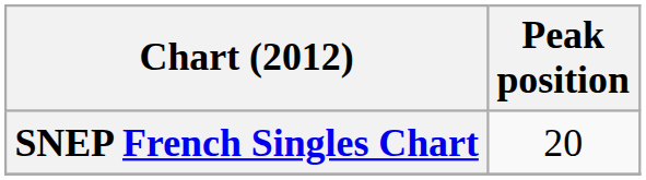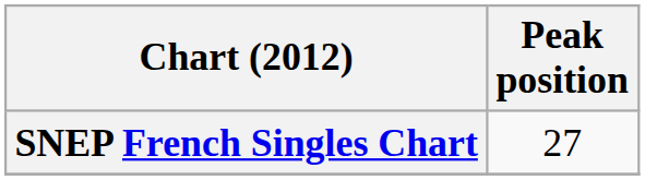SNEP French Singles Chart | Peak position: 20 -> 27
